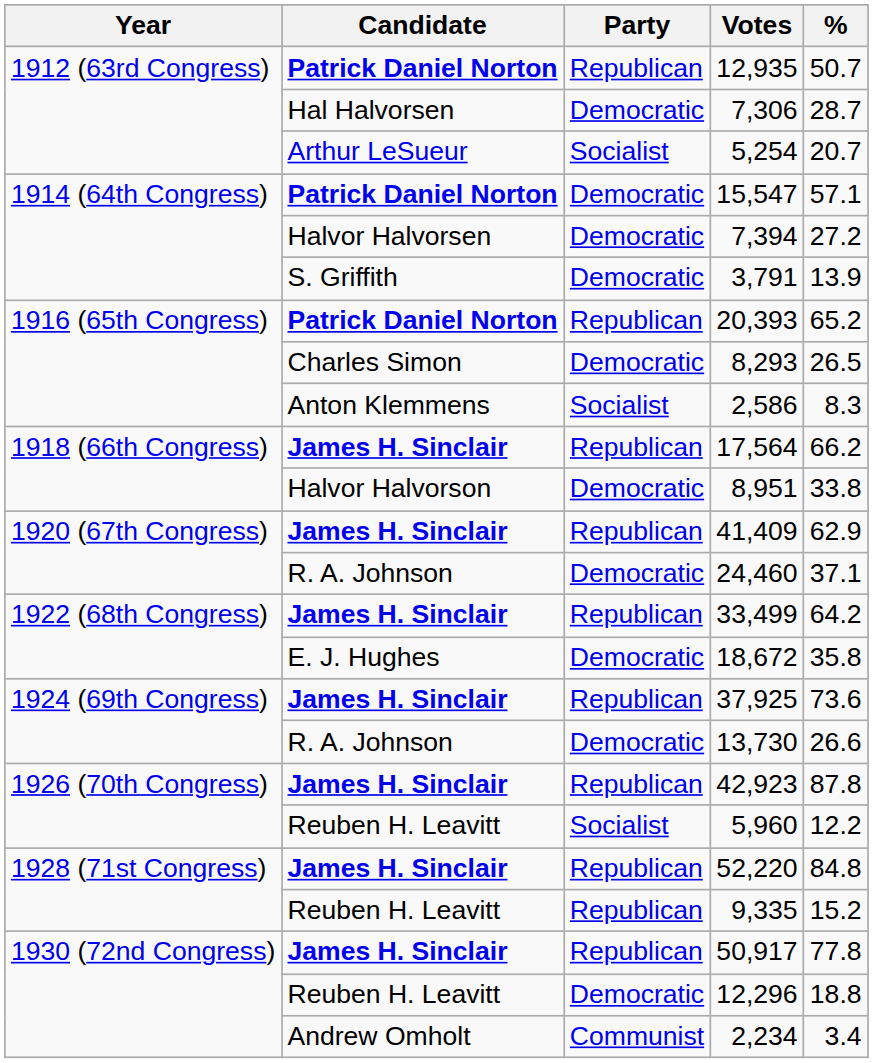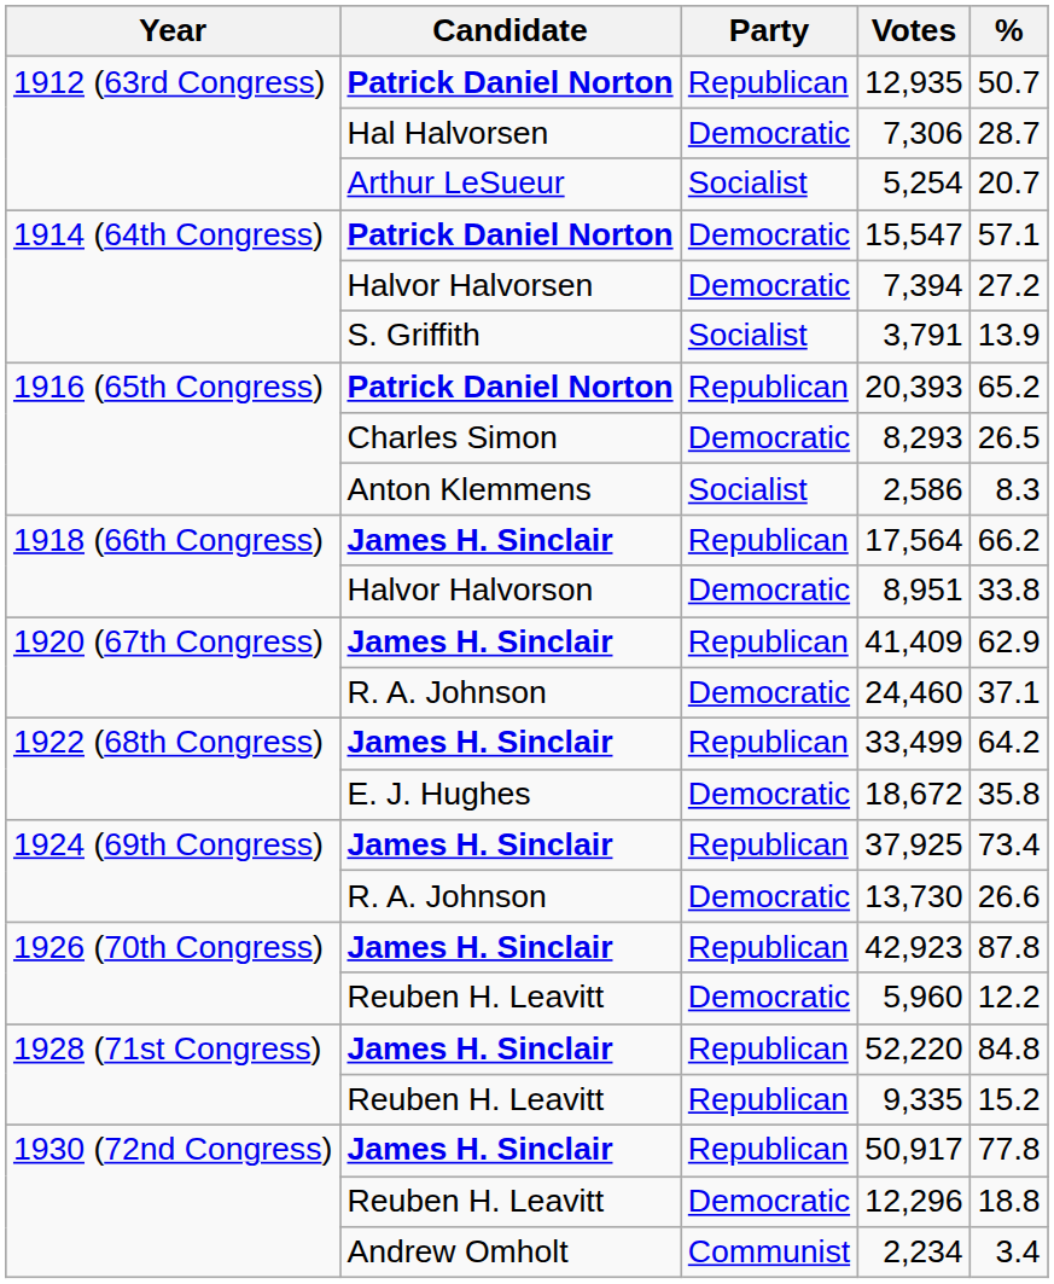3,791 | Party: Democratic -> Socialist
37,925 | %: 73.6 -> 73.4
5,960 | Party: Socialist -> Democratic
